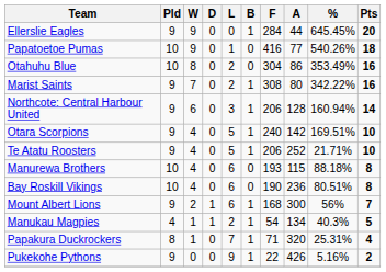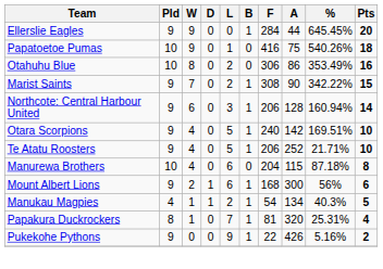Papatoetoe Pumas | A: 77 -> 75
Otahuhu Blue | F: 304 -> 306
Marist Saints | A: 80 -> 90
Marist Saints | Pts: 16 -> 15
Manurewa Brothers | F: 193 -> 204
Manurewa Brothers | %: 88.18% -> 87.18%
- row: Bay Roskill Vikings | 10 | 4 | 0 | 6 | 0 | 190 | 236 | 80.51% | 8
Mount Albert Lions | Pts: 7 -> 6
Papakura Duckrockers | F: 71 -> 81
